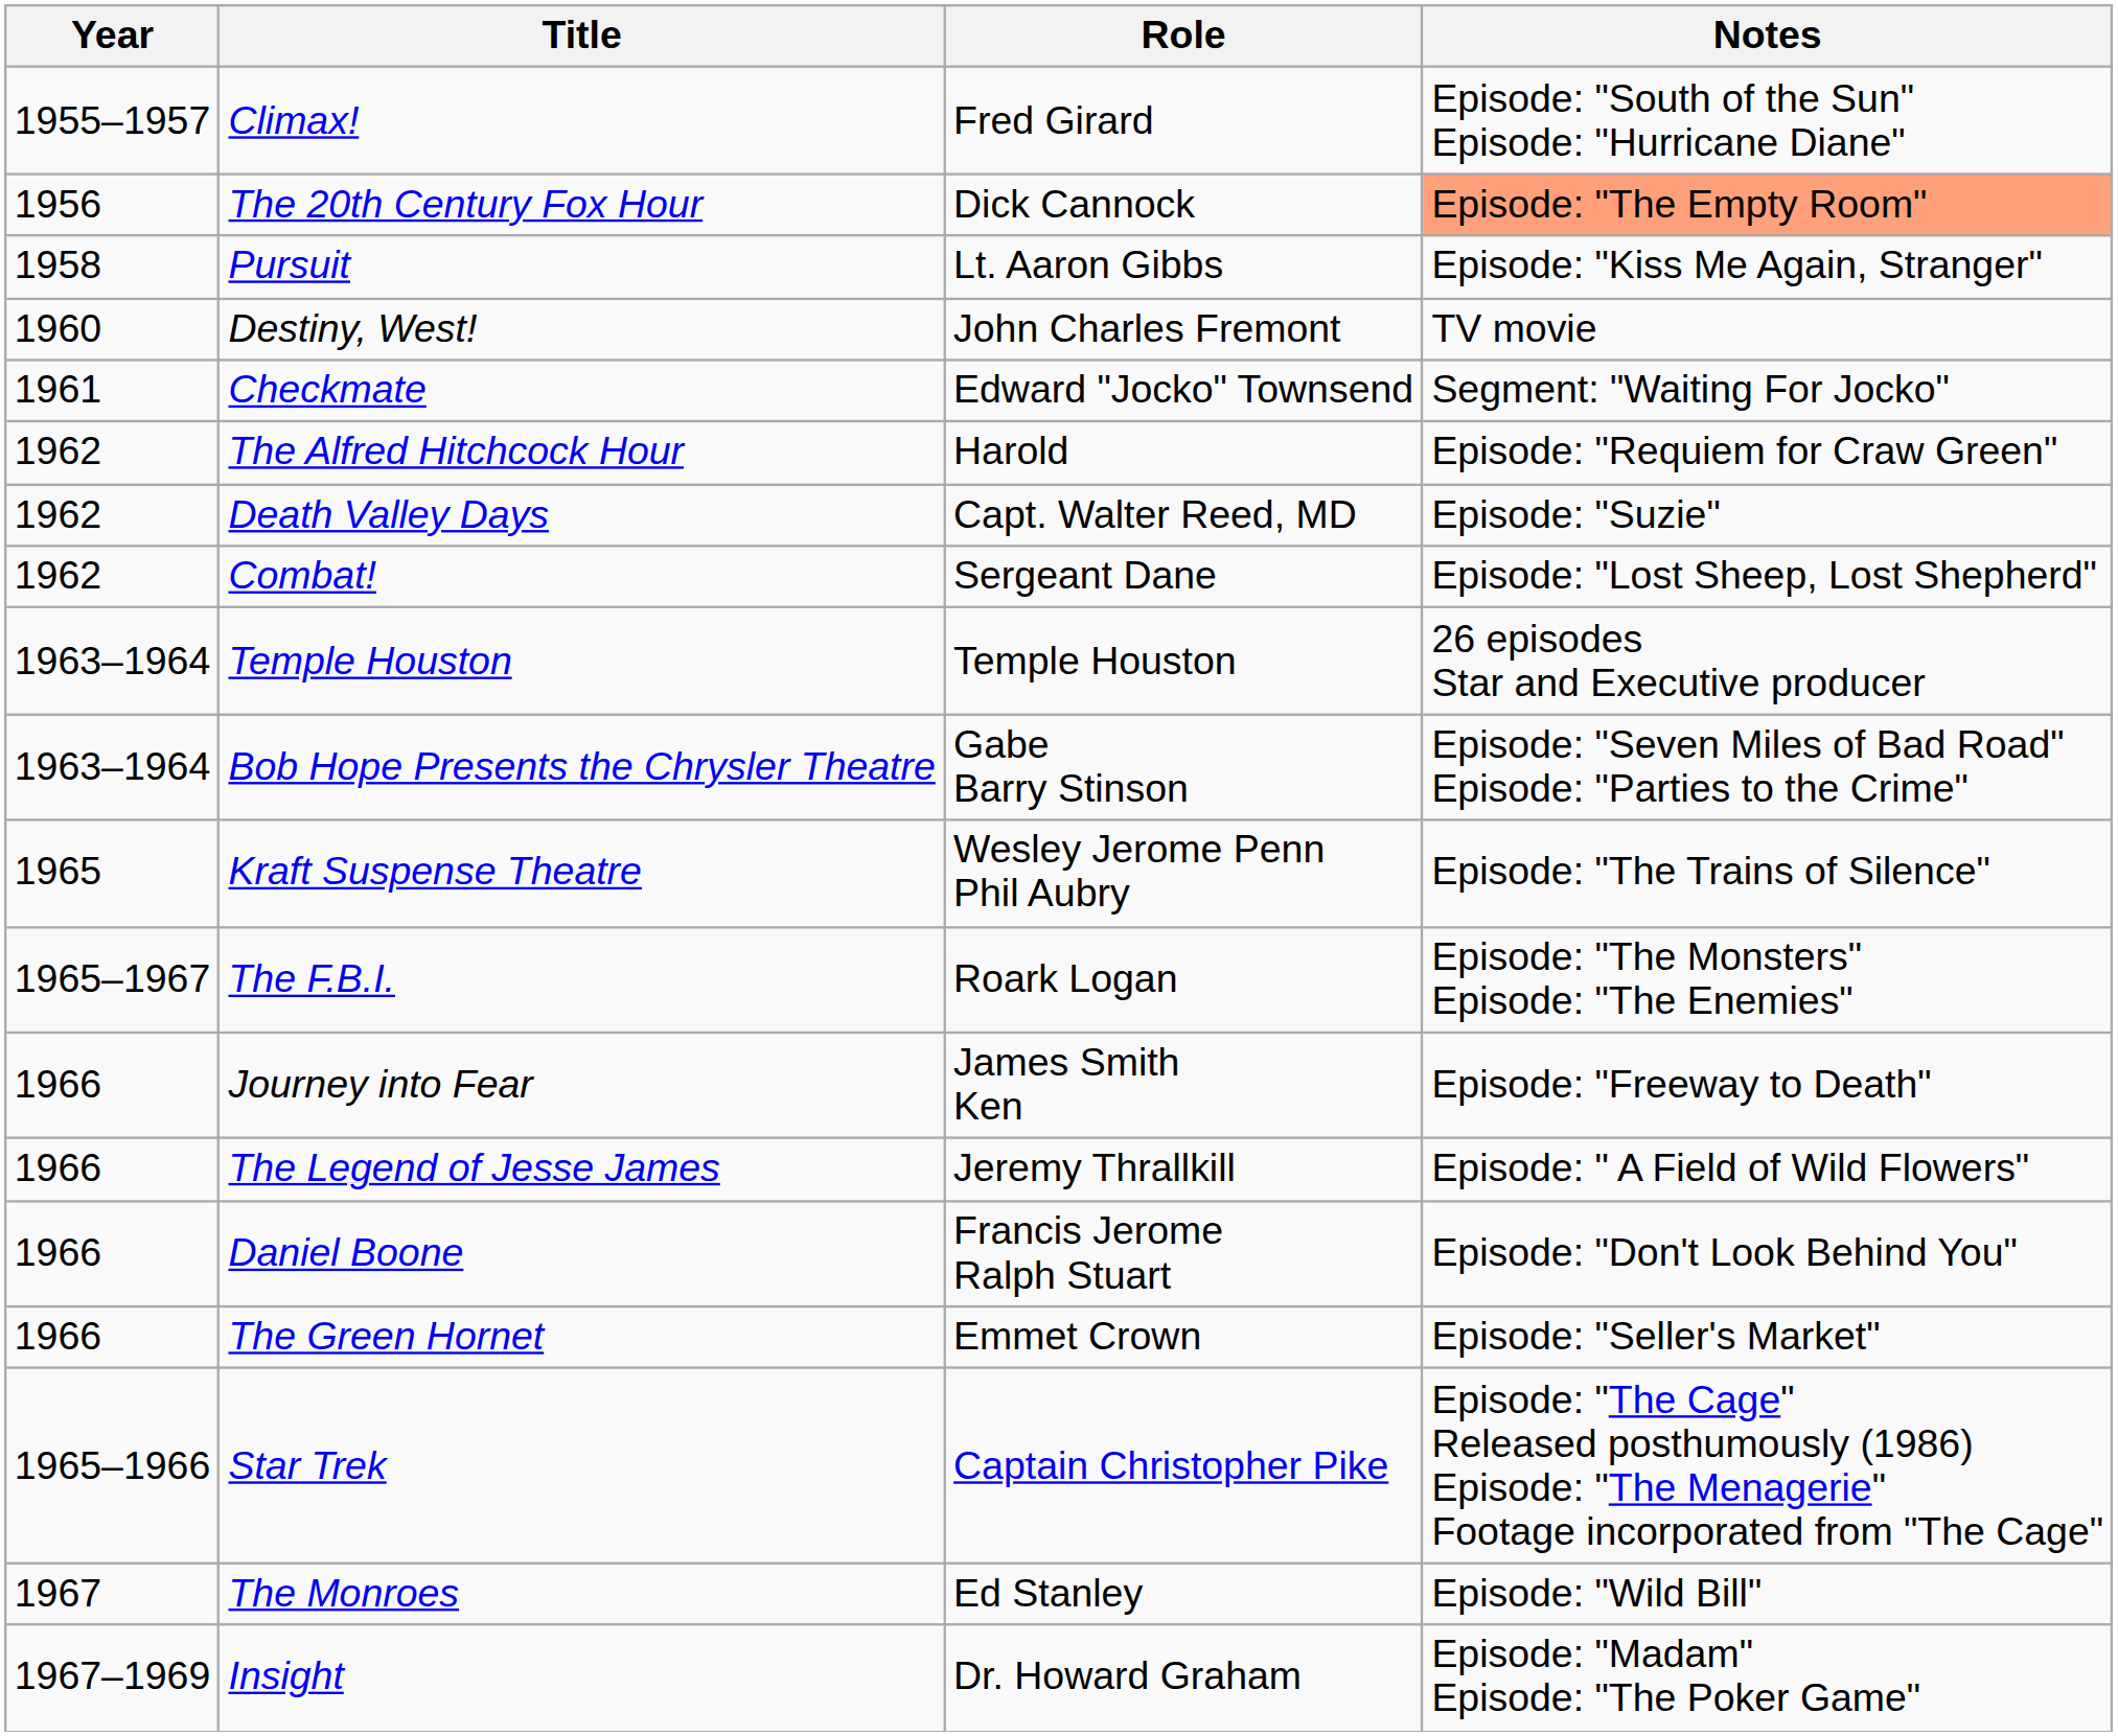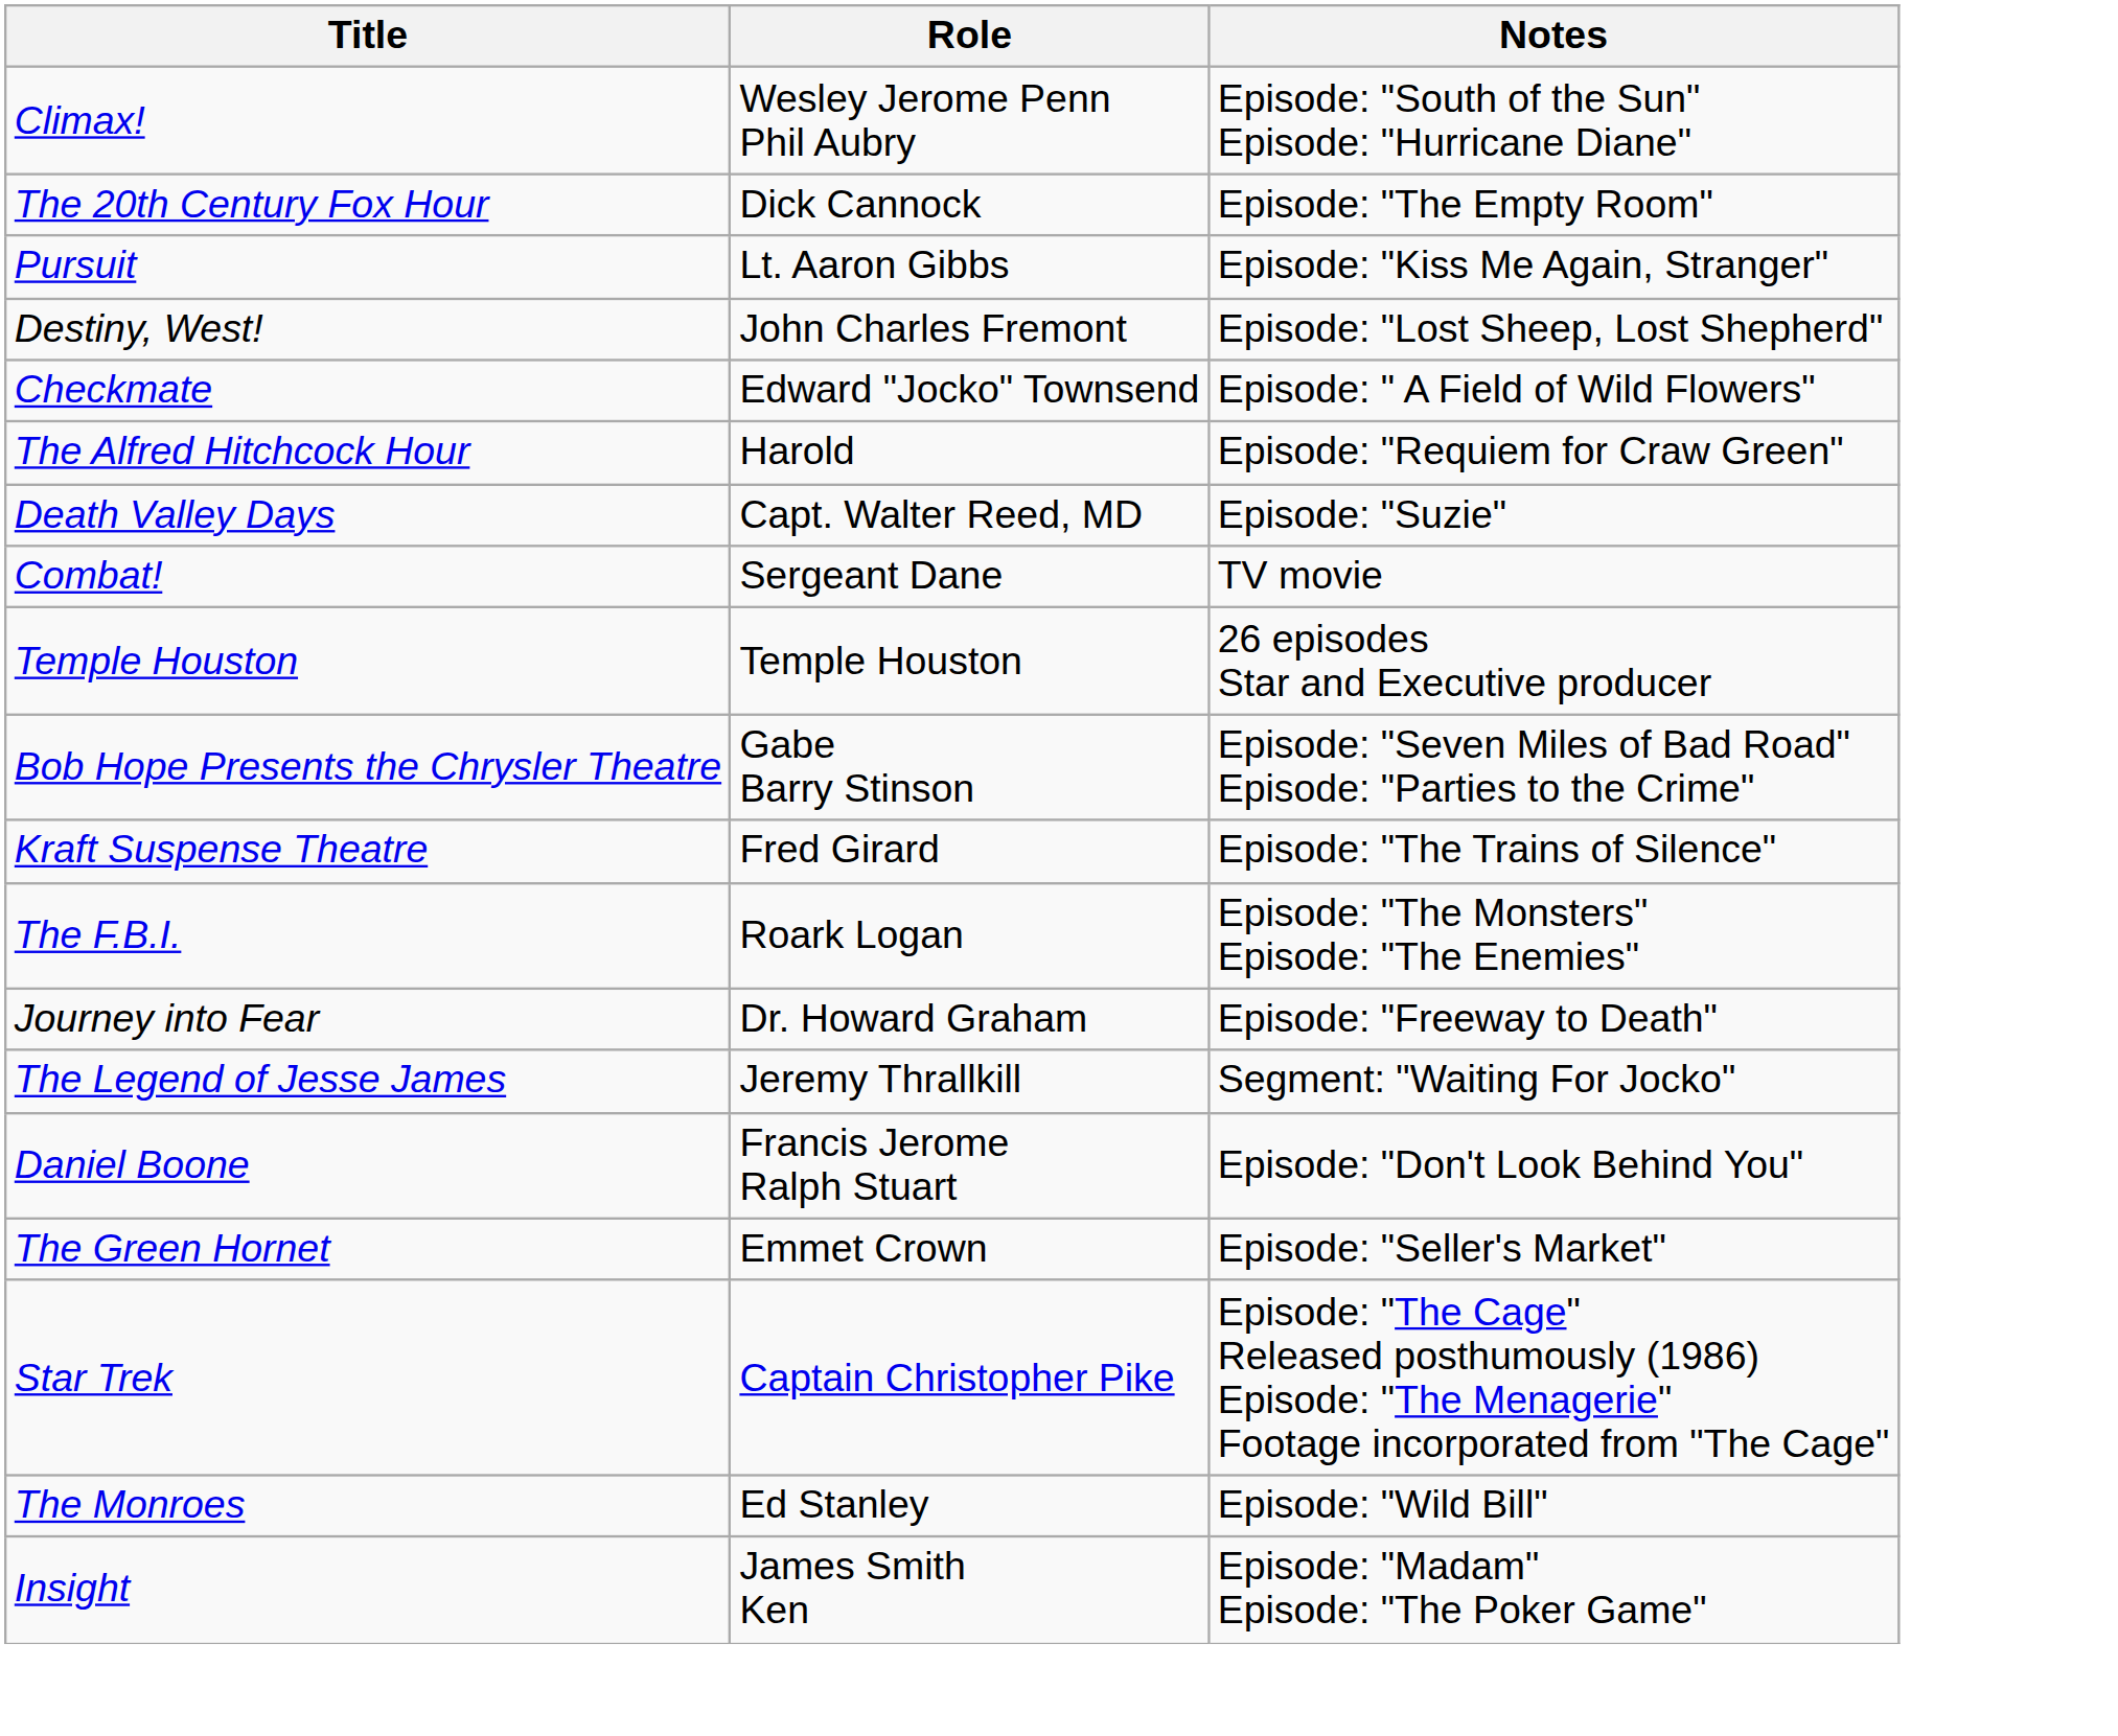- column: Year | 1955–1957 | 1956 | 1958 | 1960 | 1961 | 1962 | 1962 | 1962 | 1963–1964 | 1963–1964 | 1965 | 1965–1967 | 1966 | 1966 | 1966 | 1966 | 1965–1966 | 1967 | 1967–1969
Climax! | Role: Fred Girard -> Wesley Jerome Penn Phil Aubry
The 20th Century Fox Hour | Notes: lightsalmon background -> no background
Destiny, West! | Notes: TV movie -> Episode: "Lost Sheep, Lost Shepherd"
Checkmate | Notes: Segment: "Waiting For Jocko" -> Episode: " A Field of Wild Flowers"
Combat! | Notes: Episode: "Lost Sheep, Lost Shepherd" -> TV movie
Kraft Suspense Theatre | Role: Wesley Jerome Penn Phil Aubry -> Fred Girard
Journey into Fear | Role: James Smith Ken -> Dr. Howard Graham
The Legend of Jesse James | Notes: Episode: " A Field of Wild Flowers" -> Segment: "Waiting For Jocko"
Insight | Role: Dr. Howard Graham -> James Smith Ken
